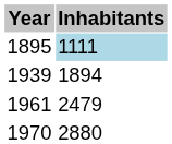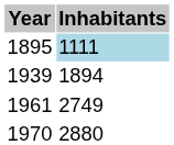1961 | Inhabitants: 2479 -> 2749
